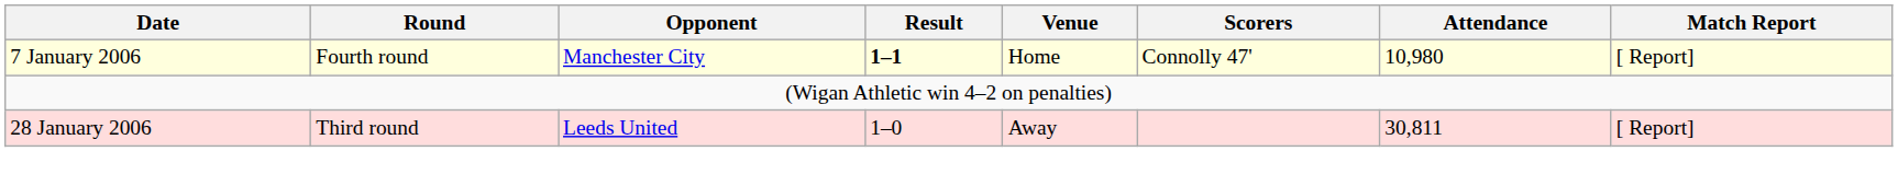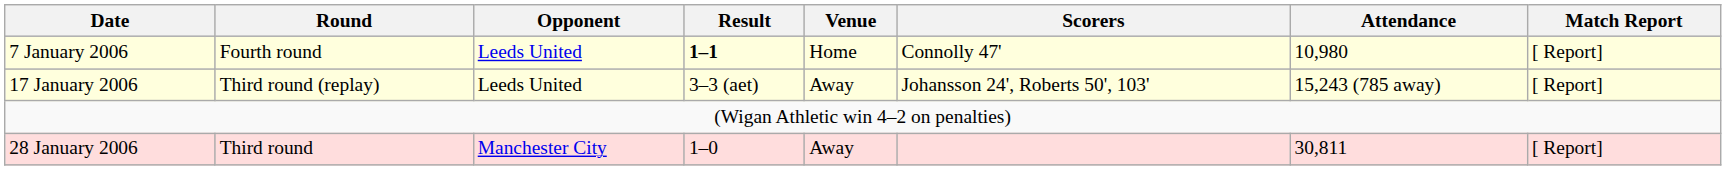7 January 2006 | Opponent: Manchester City -> Leeds United
+ row: 17 January 2006 | Third round (replay) | Leeds United | 3–3 (aet) | Away | Johansson 24', Roberts 50', 103' | 15,243 (785 away) | [ Report]
28 January 2006 | Opponent: Leeds United -> Manchester City
